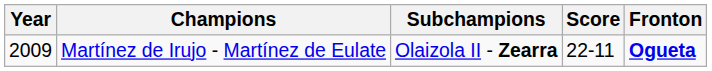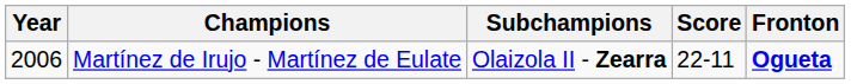Martínez de Irujo - Martínez de Eulate | Year: 2009 -> 2006
